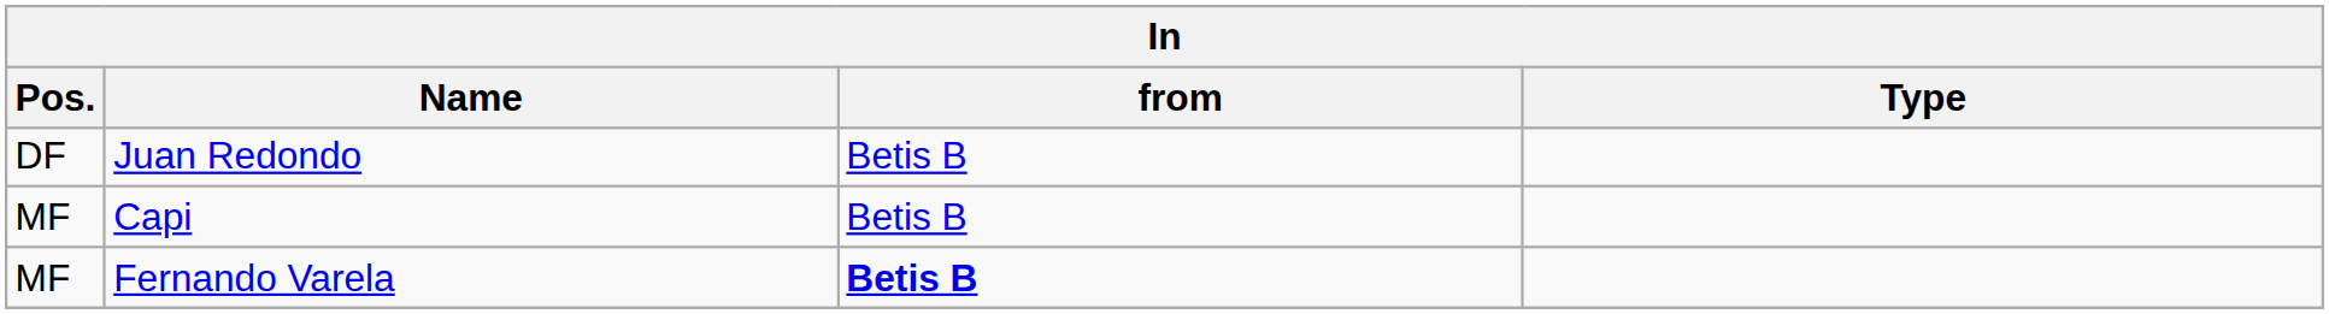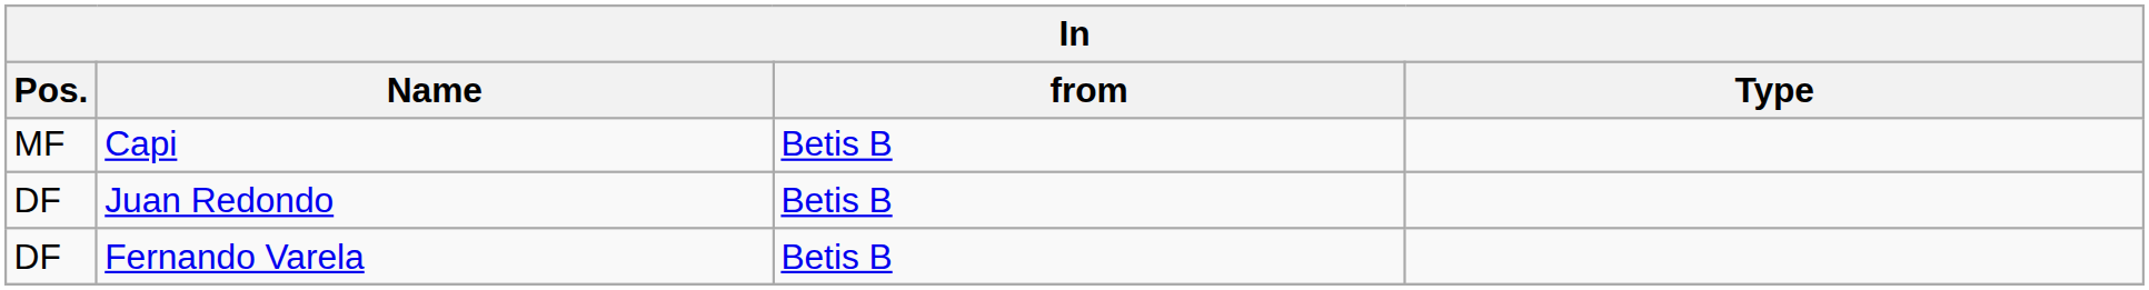rows swapped: Juan Redondo <-> Capi
Fernando Varela | Pos.: MF -> DF
Fernando Varela | from: bold -> normal
